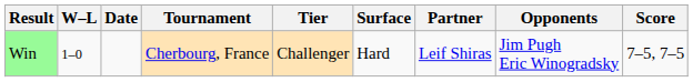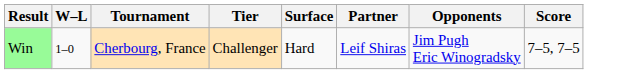- column: Date
